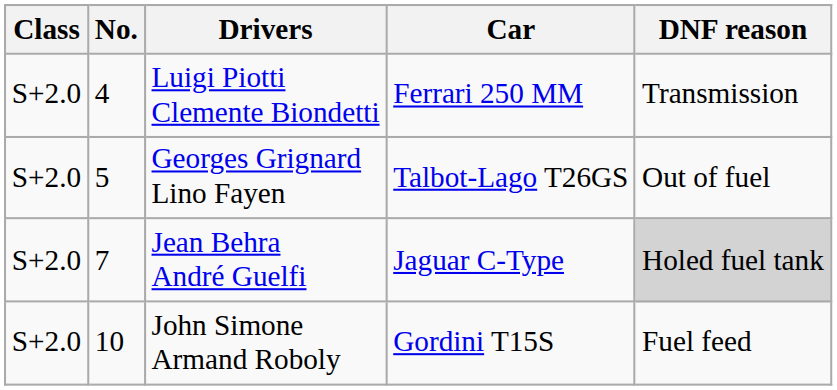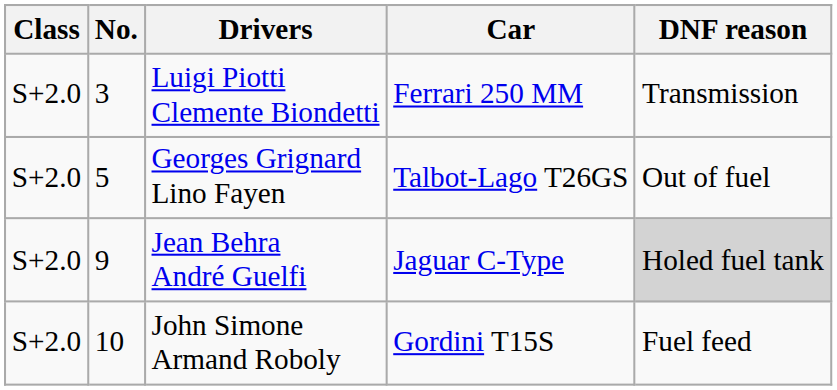Luigi Piotti Clemente Biondetti | No.: 4 -> 3
Jean Behra André Guelfi | No.: 7 -> 9
